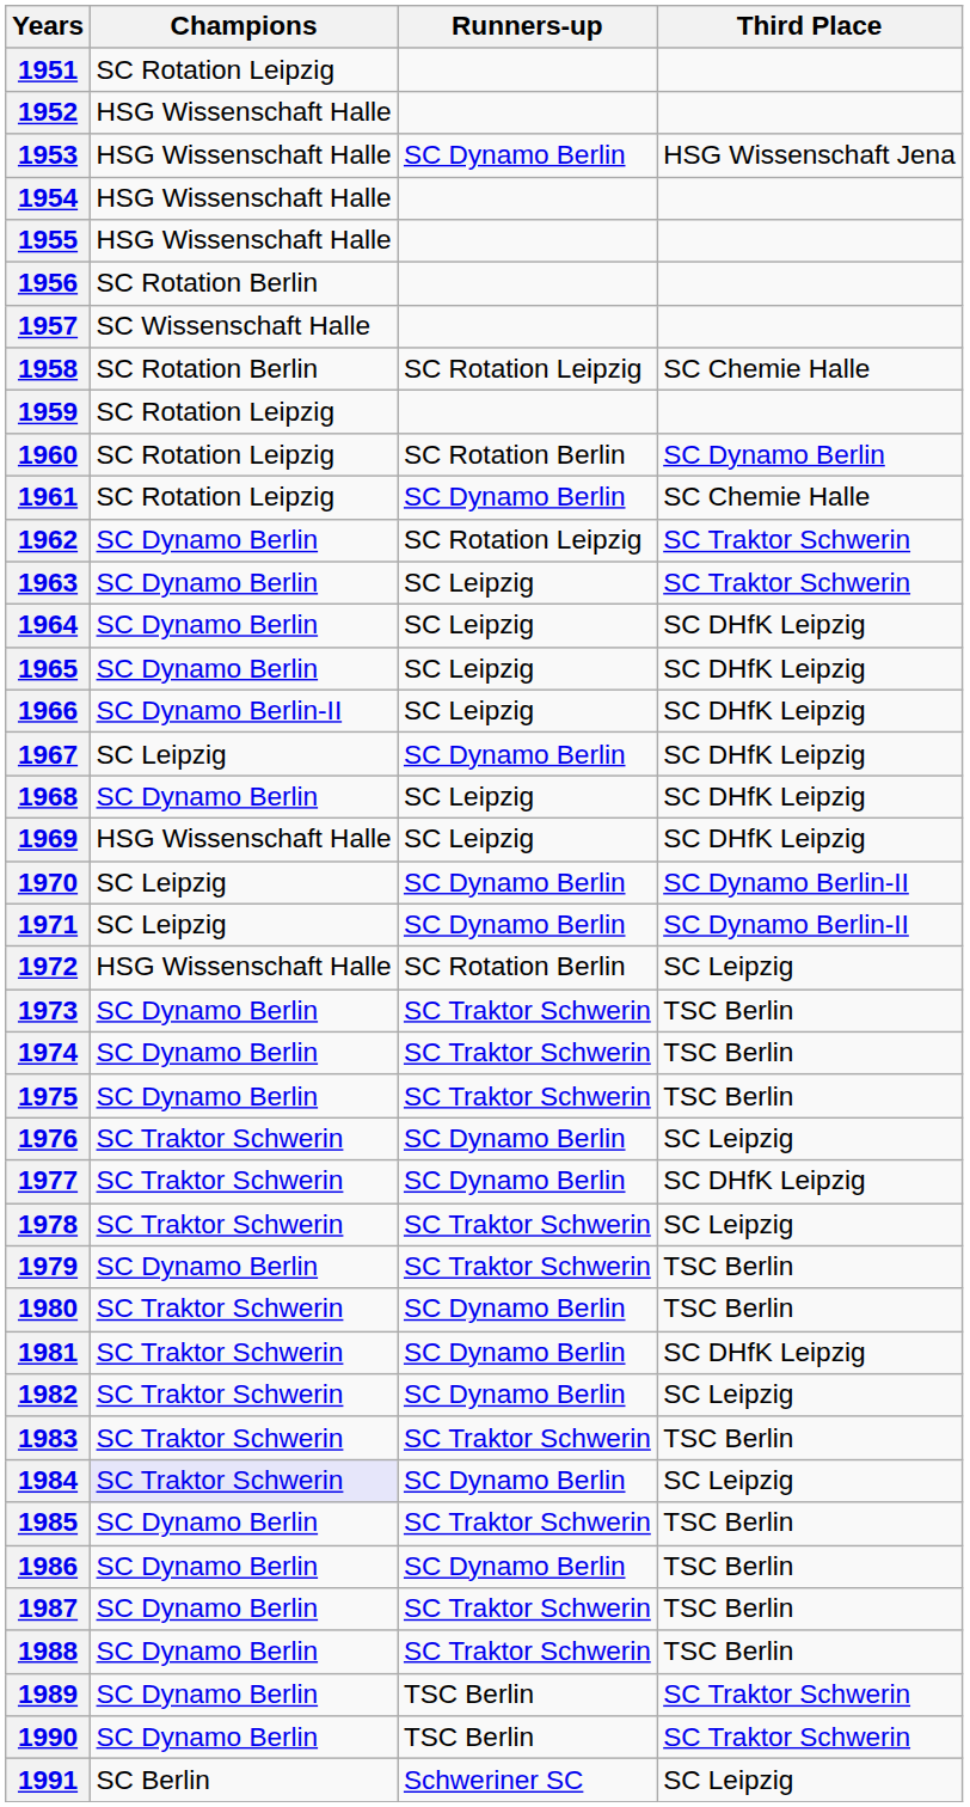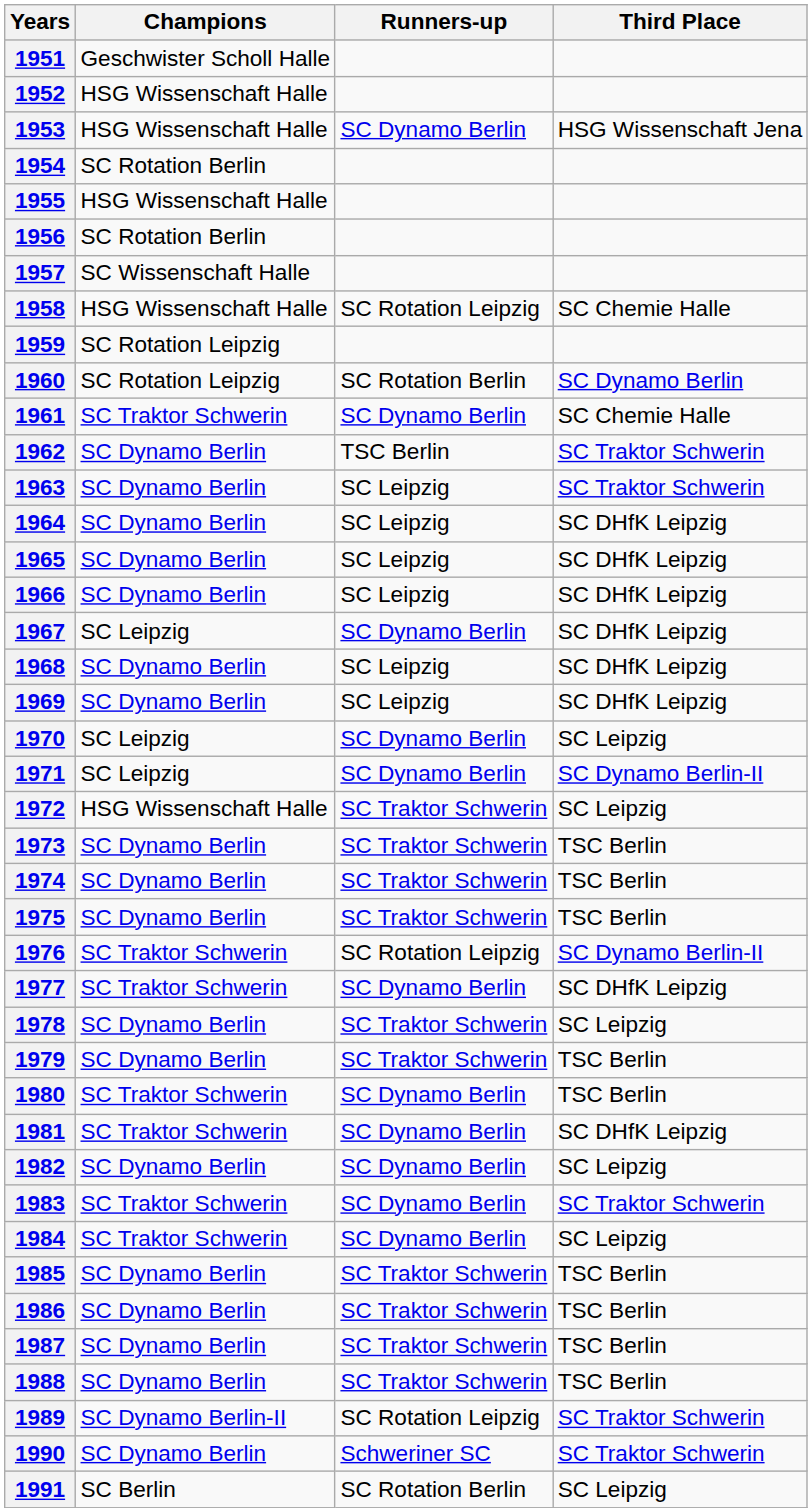1951 | Champions: SC Rotation Leipzig -> Geschwister Scholl Halle
1954 | Champions: HSG Wissenschaft Halle -> SC Rotation Berlin
1958 | Champions: SC Rotation Berlin -> HSG Wissenschaft Halle
1961 | Champions: SC Rotation Leipzig -> SC Traktor Schwerin
1962 | Runners-up: SC Rotation Leipzig -> TSC Berlin
1966 | Champions: SC Dynamo Berlin-II -> SC Dynamo Berlin
1969 | Champions: HSG Wissenschaft Halle -> SC Dynamo Berlin
1970 | Third Place: SC Dynamo Berlin-II -> SC Leipzig
1972 | Runners-up: SC Rotation Berlin -> SC Traktor Schwerin
1976 | Runners-up: SC Dynamo Berlin -> SC Rotation Leipzig
1976 | Third Place: SC Leipzig -> SC Dynamo Berlin-II
1978 | Champions: SC Traktor Schwerin -> SC Dynamo Berlin
1982 | Champions: SC Traktor Schwerin -> SC Dynamo Berlin
1983 | Runners-up: SC Traktor Schwerin -> SC Dynamo Berlin
1983 | Third Place: TSC Berlin -> SC Traktor Schwerin
1984 | Champions: lavender background -> no background
1986 | Runners-up: SC Dynamo Berlin -> SC Traktor Schwerin
1989 | Champions: SC Dynamo Berlin -> SC Dynamo Berlin-II
1989 | Runners-up: TSC Berlin -> SC Rotation Leipzig
1990 | Runners-up: TSC Berlin -> Schweriner SC
1991 | Runners-up: Schweriner SC -> SC Rotation Berlin
